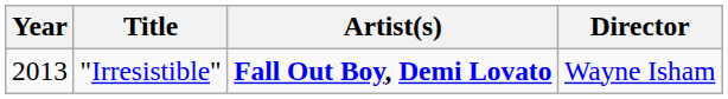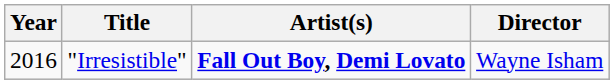"Irresistible" | Year: 2013 -> 2016
